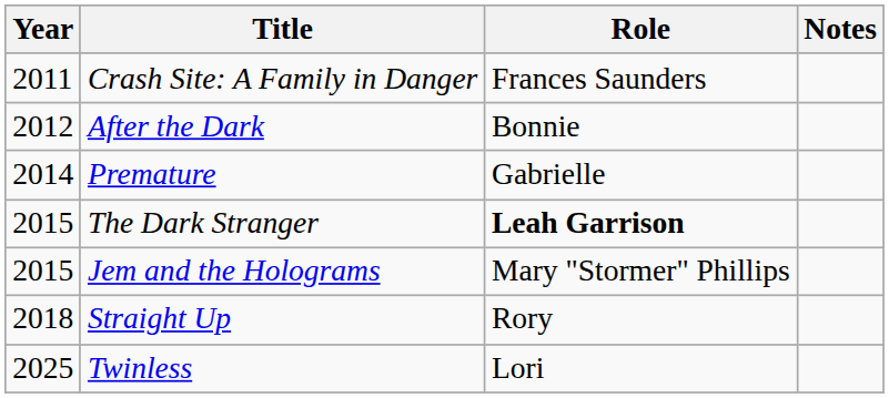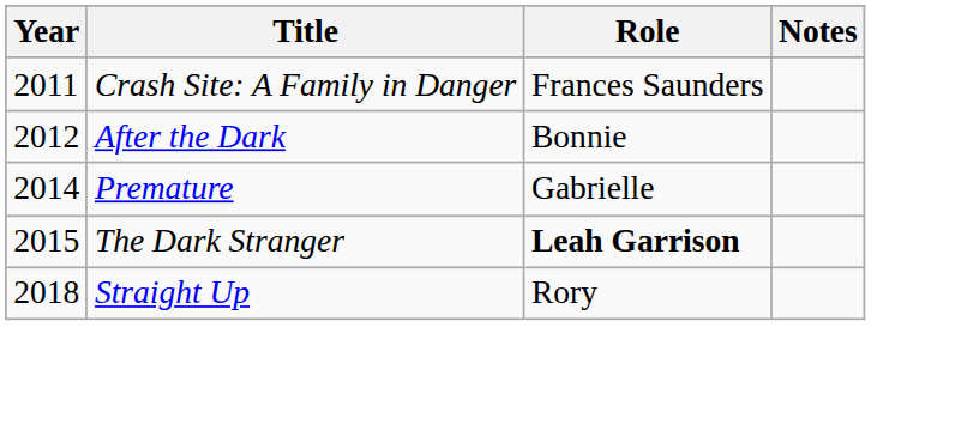- row: 2015 | Jem and the Holograms | Mary "Stormer" Phillips
- row: 2025 | Twinless | Lori
